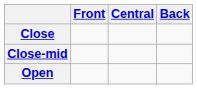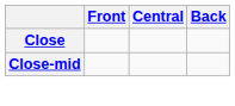- row: Open
